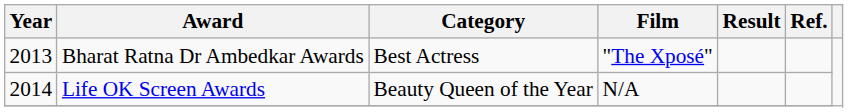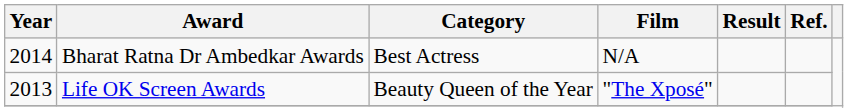Bharat Ratna Dr Ambedkar Awards | Year: 2013 -> 2014
Bharat Ratna Dr Ambedkar Awards | Film: "The Xposé" -> N/A
Life OK Screen Awards | Year: 2014 -> 2013
Life OK Screen Awards | Film: N/A -> "The Xposé"
